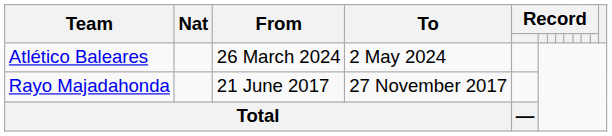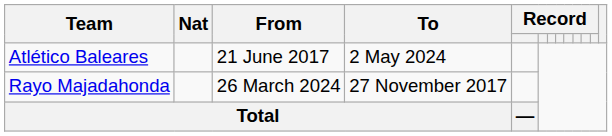Atlético Baleares | From: 26 March 2024 -> 21 June 2017
Rayo Majadahonda | From: 21 June 2017 -> 26 March 2024
